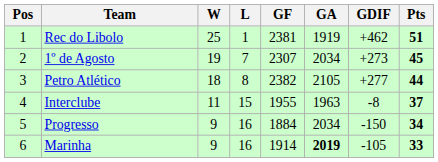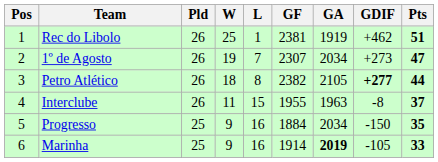+ column: Pld | 26 | 26 | 26 | 26 | 25 | 25
1º de Agosto | Pts: 45 -> 47
Petro Atlético | GDIF: normal -> bold
Progresso | Pts: 34 -> 35
